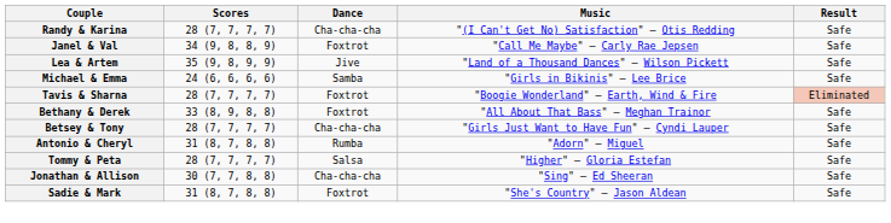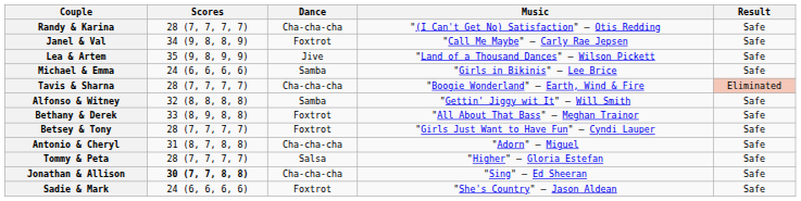Tavis & Sharna | Dance: Foxtrot -> Cha-cha-cha
+ row: Alfonso & Witney | 32 (8, 8, 8, 8) | Samba | "Gettin' Jiggy wit It" — Will Smith | Safe
Betsey & Tony | Dance: Cha-cha-cha -> Foxtrot
Antonio & Cheryl | Dance: Rumba -> Cha-cha-cha
Jonathan & Allison | Scores: normal -> bold
Sadie & Mark | Scores: 31 (8, 7, 8, 8) -> 24 (6, 6, 6, 6)
